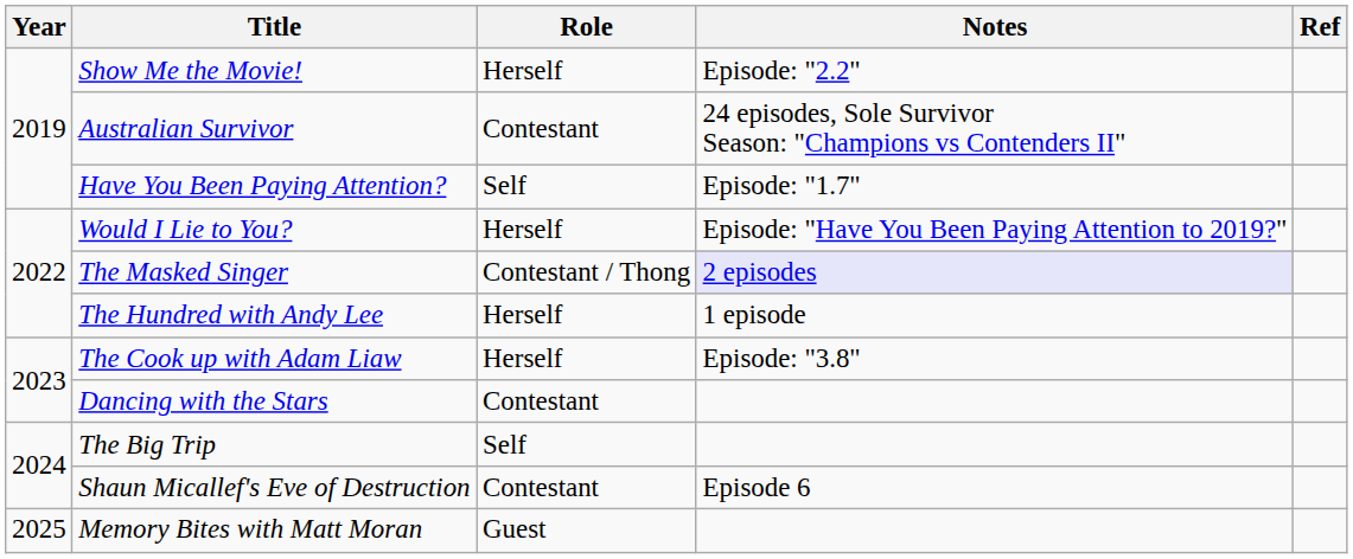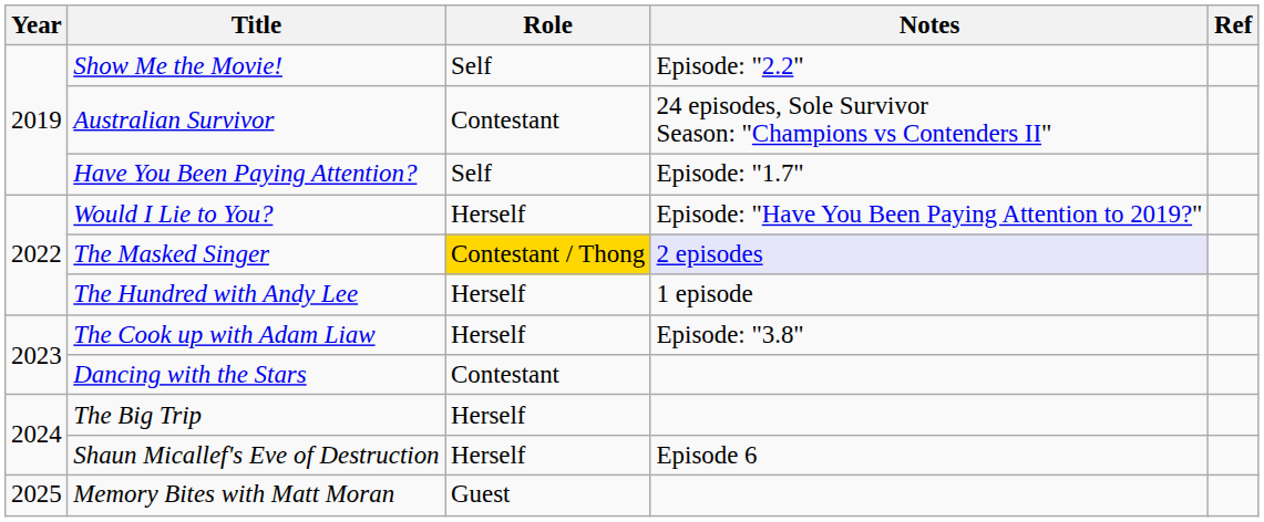Show Me the Movie! | Role: Herself -> Self
The Masked Singer | Role: no background -> gold background
The Big Trip | Role: Self -> Herself
Shaun Micallef's Eve of Destruction | Role: Contestant -> Herself
